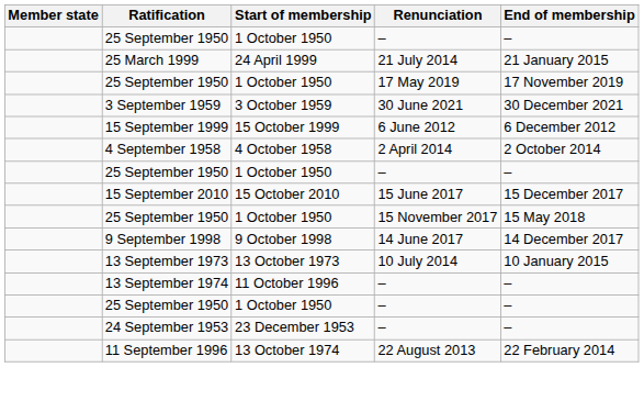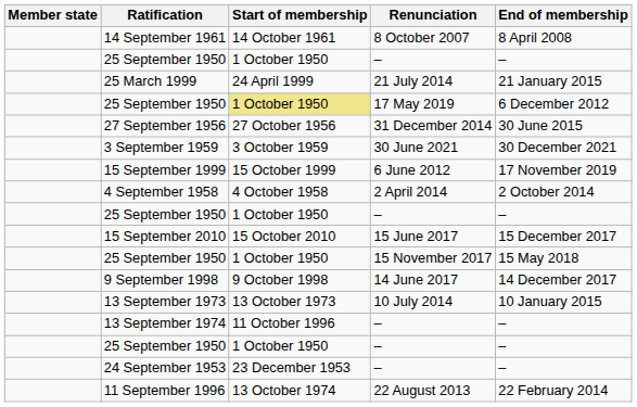+ row: 14 September 1961 | 14 October 1961 | 8 October 2007 | 8 April 2008
25 September 1950 / 17 May 2019 | Start of membership: no background -> khaki background
25 September 1950 / 17 May 2019 | End of membership: 17 November 2019 -> 6 December 2012
+ row: 27 September 1956 | 27 October 1956 | 31 December 2014 | 30 June 2015
15 September 1999 | End of membership: 6 December 2012 -> 17 November 2019
